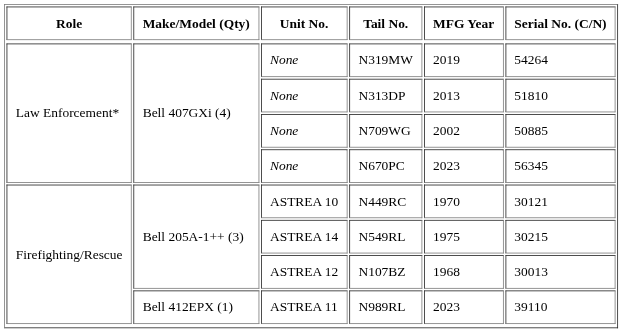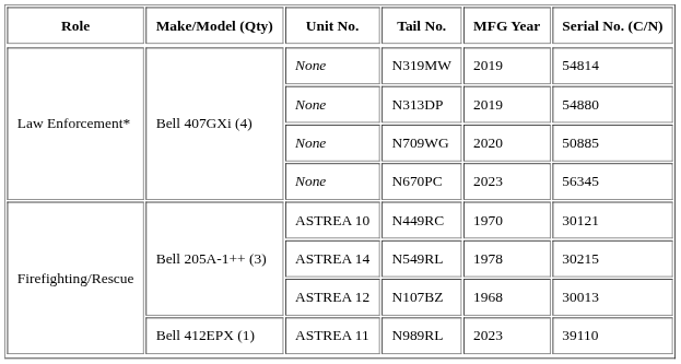N319MW | Serial No. (C/N): 54264 -> 54814
N313DP | MFG Year: 2013 -> 2019
N313DP | Serial No. (C/N): 51810 -> 54880
N709WG | MFG Year: 2002 -> 2020
N549RL | MFG Year: 1975 -> 1978
